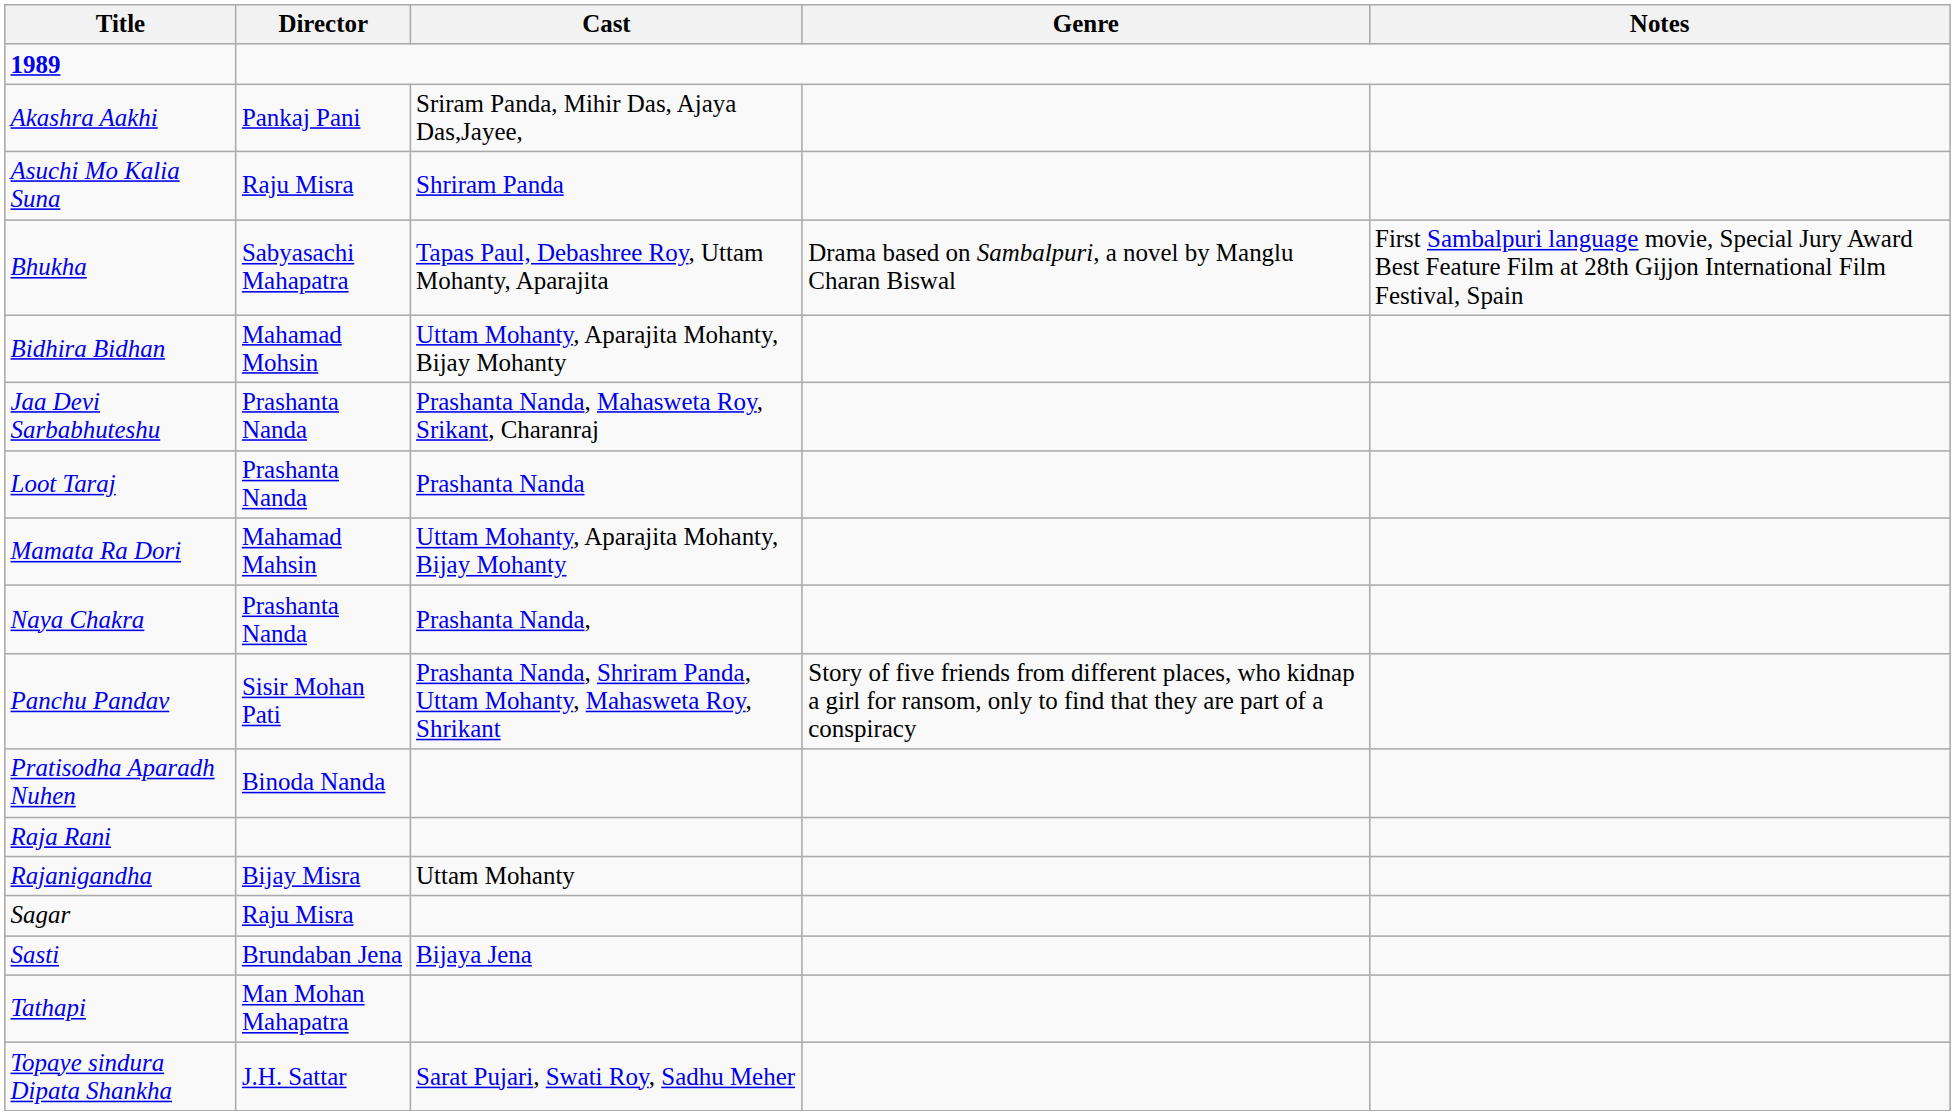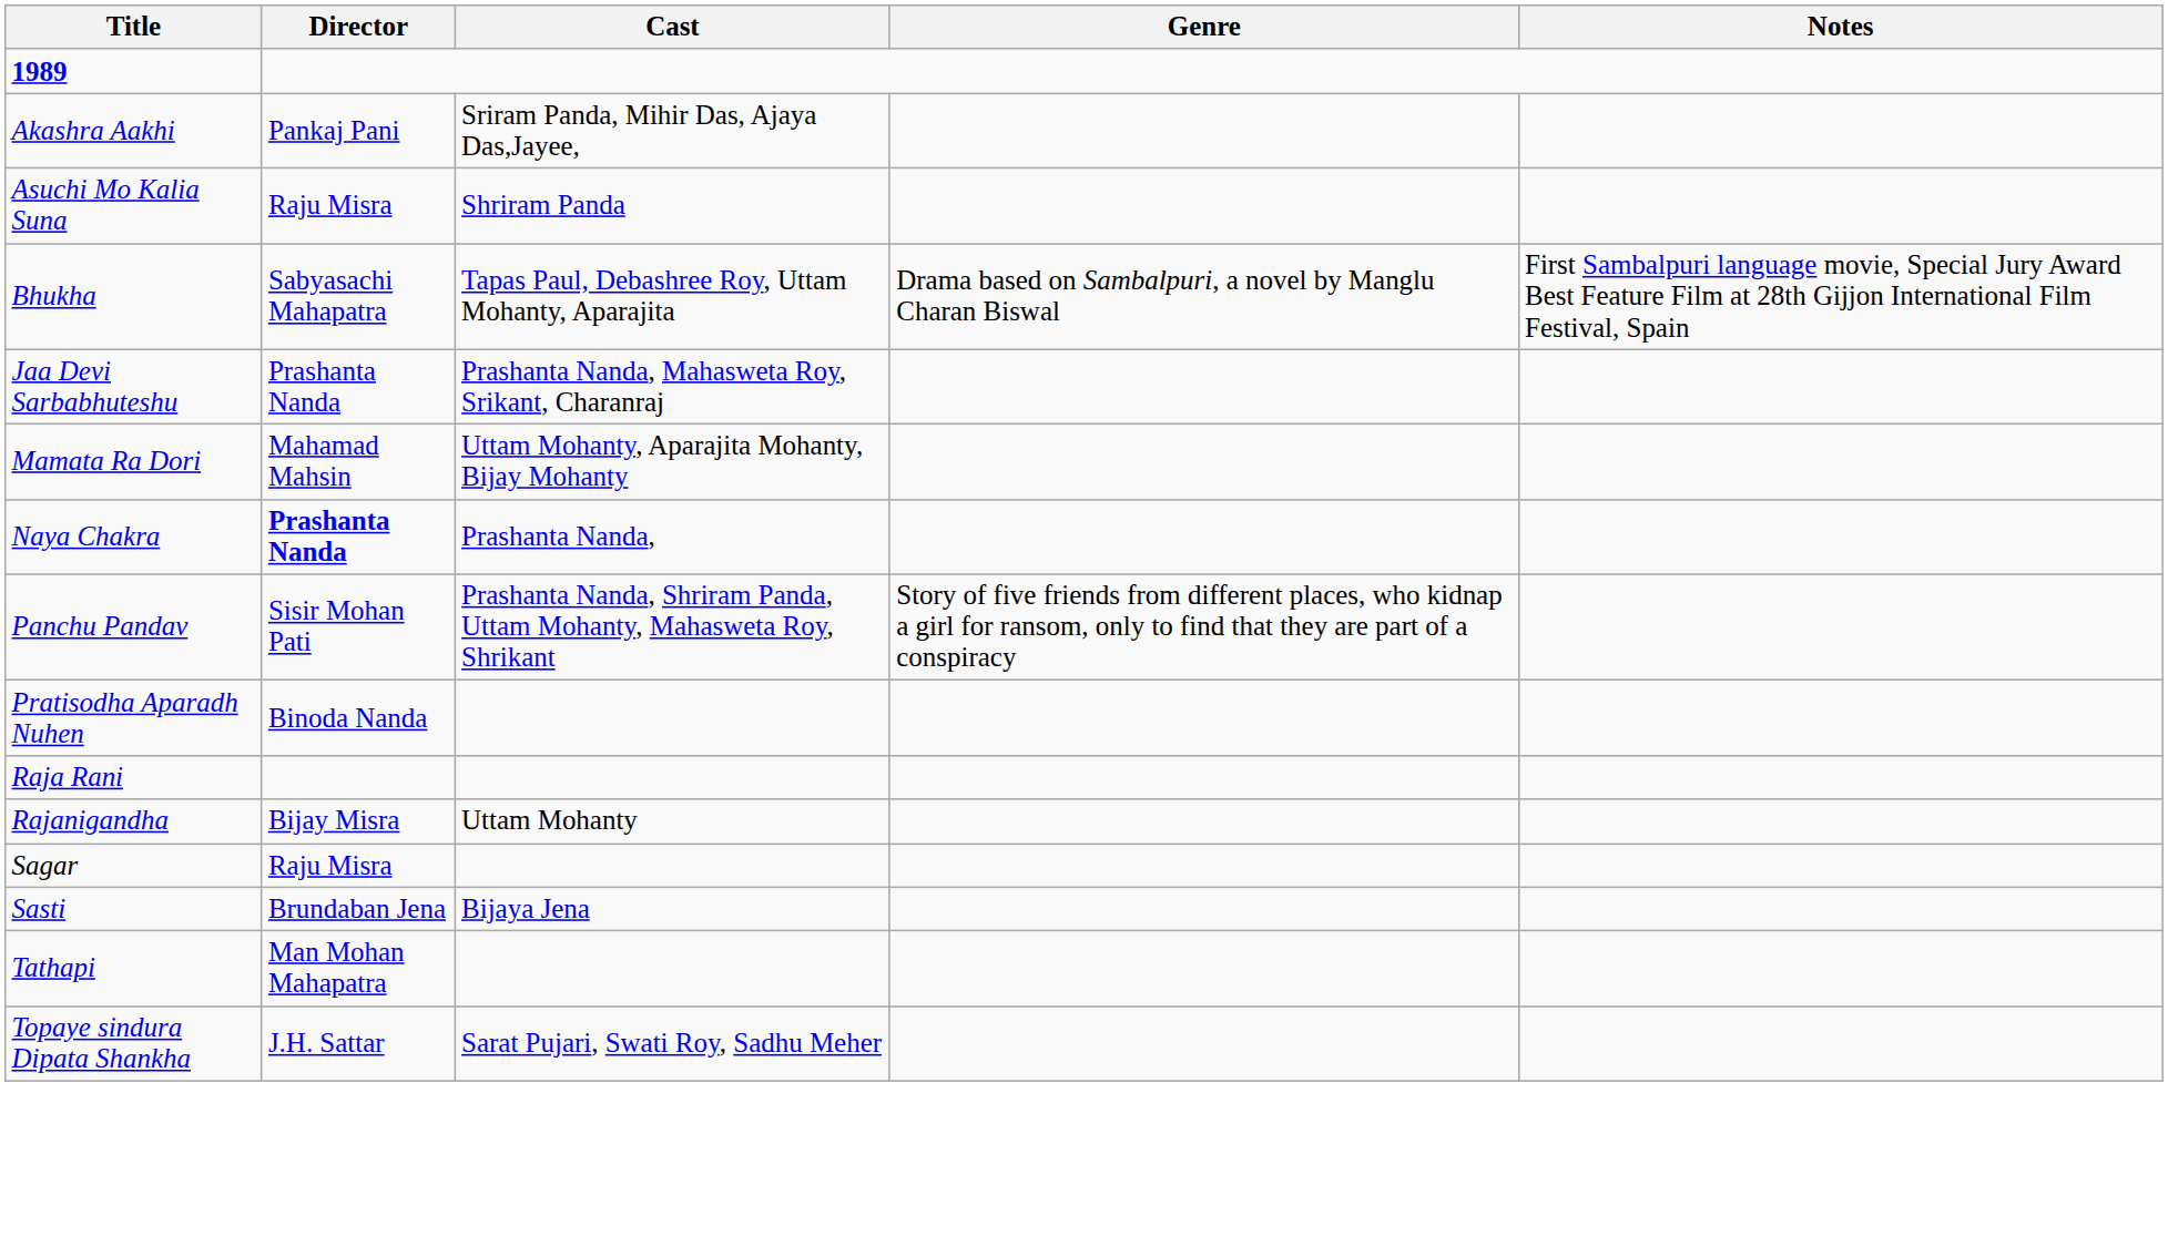- row: Bidhira Bidhan | Mahamad Mohsin | Uttam Mohanty, Aparajita Mohanty, Bijay Mohanty
- row: Loot Taraj | Prashanta Nanda | Prashanta Nanda
Naya Chakra | Director: normal -> bold
